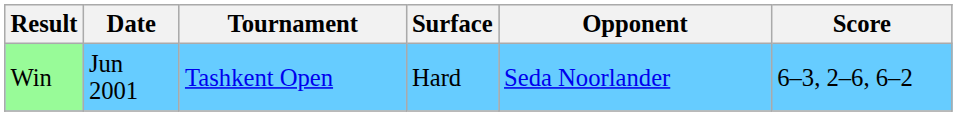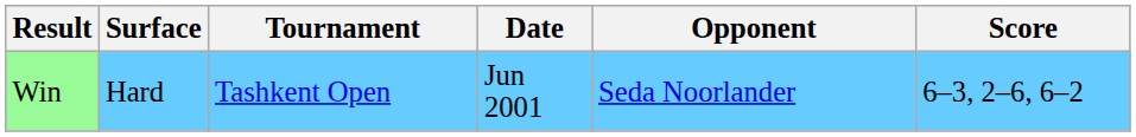columns swapped: Date <-> Surface
